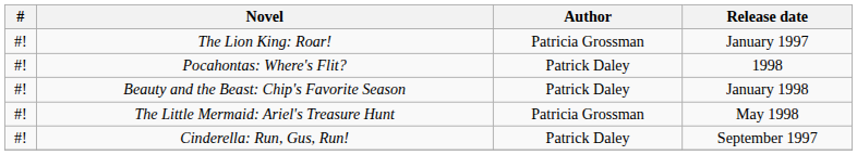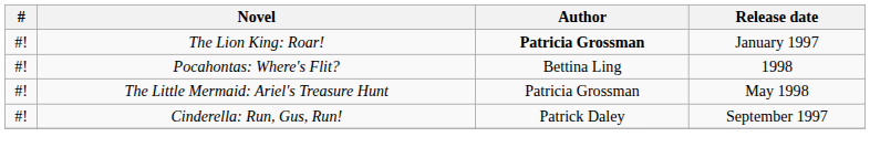The Lion King: Roar! | Author: normal -> bold
Pocahontas: Where's Flit? | Author: Patrick Daley -> Bettina Ling
- row: #! | Beauty and the Beast: Chip's Favorite Season | Patrick Daley | January 1998
